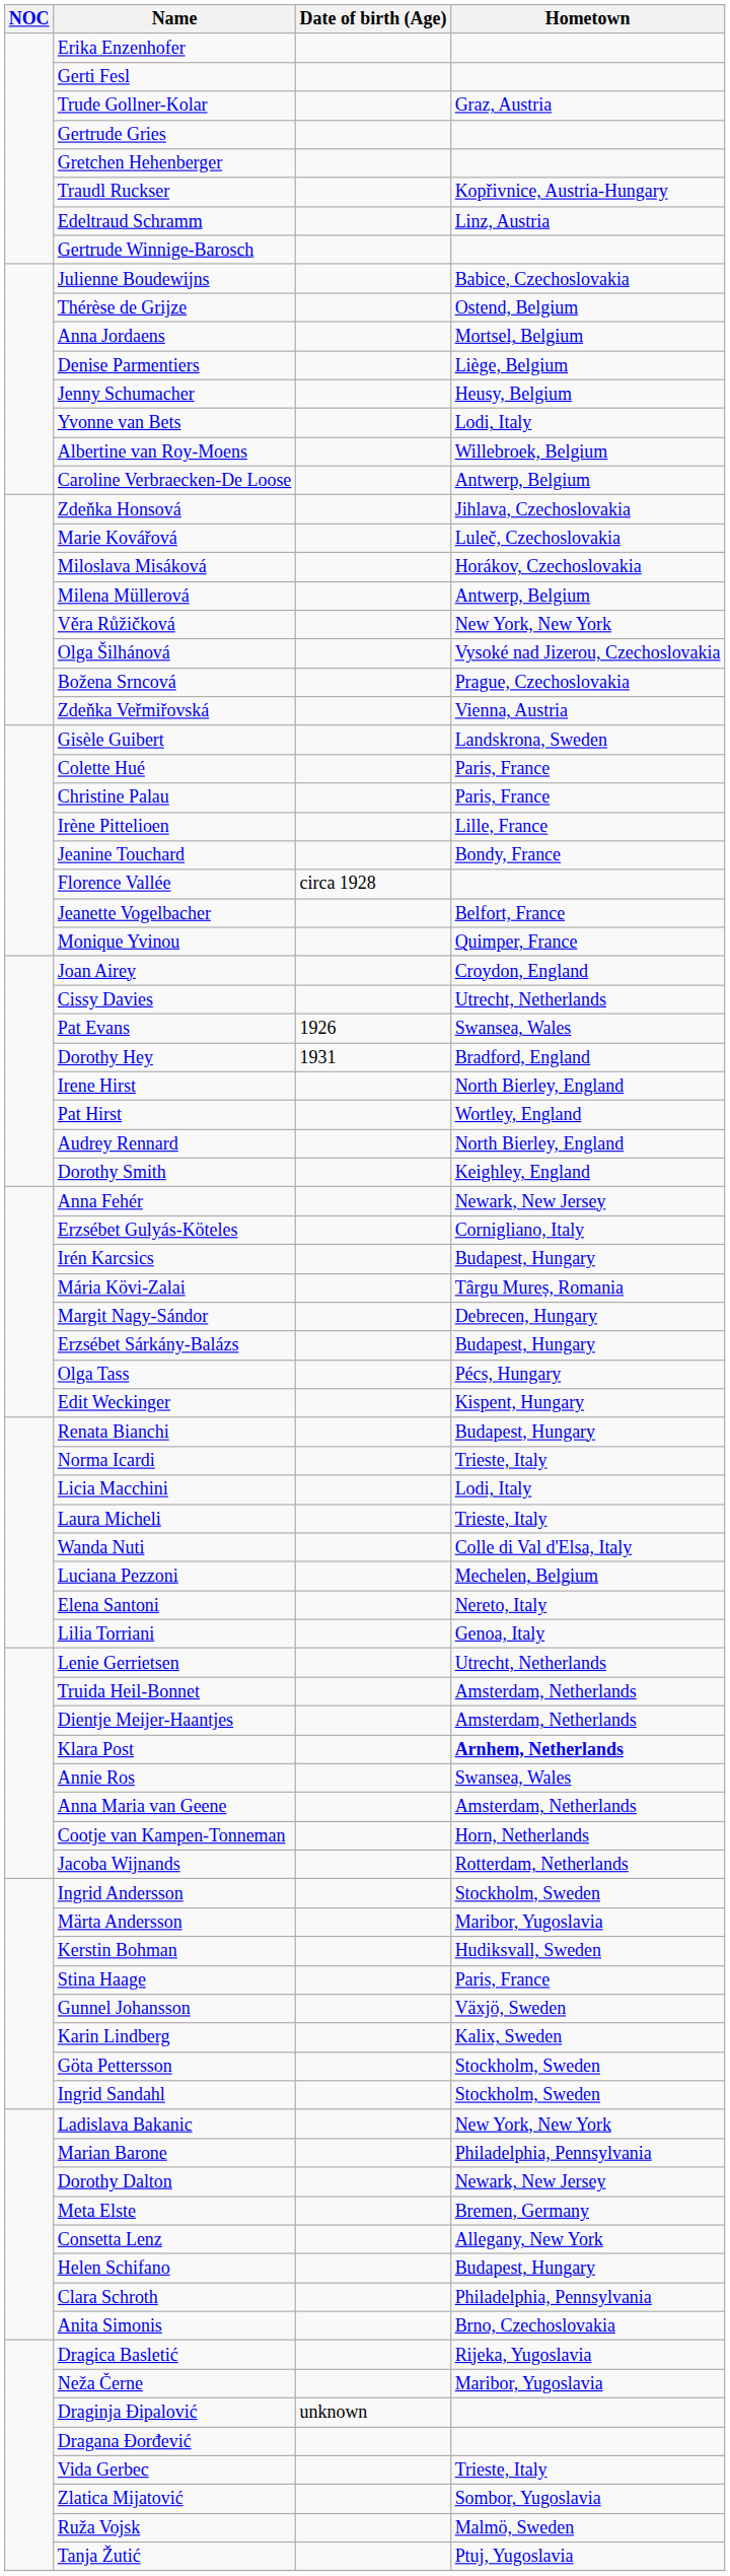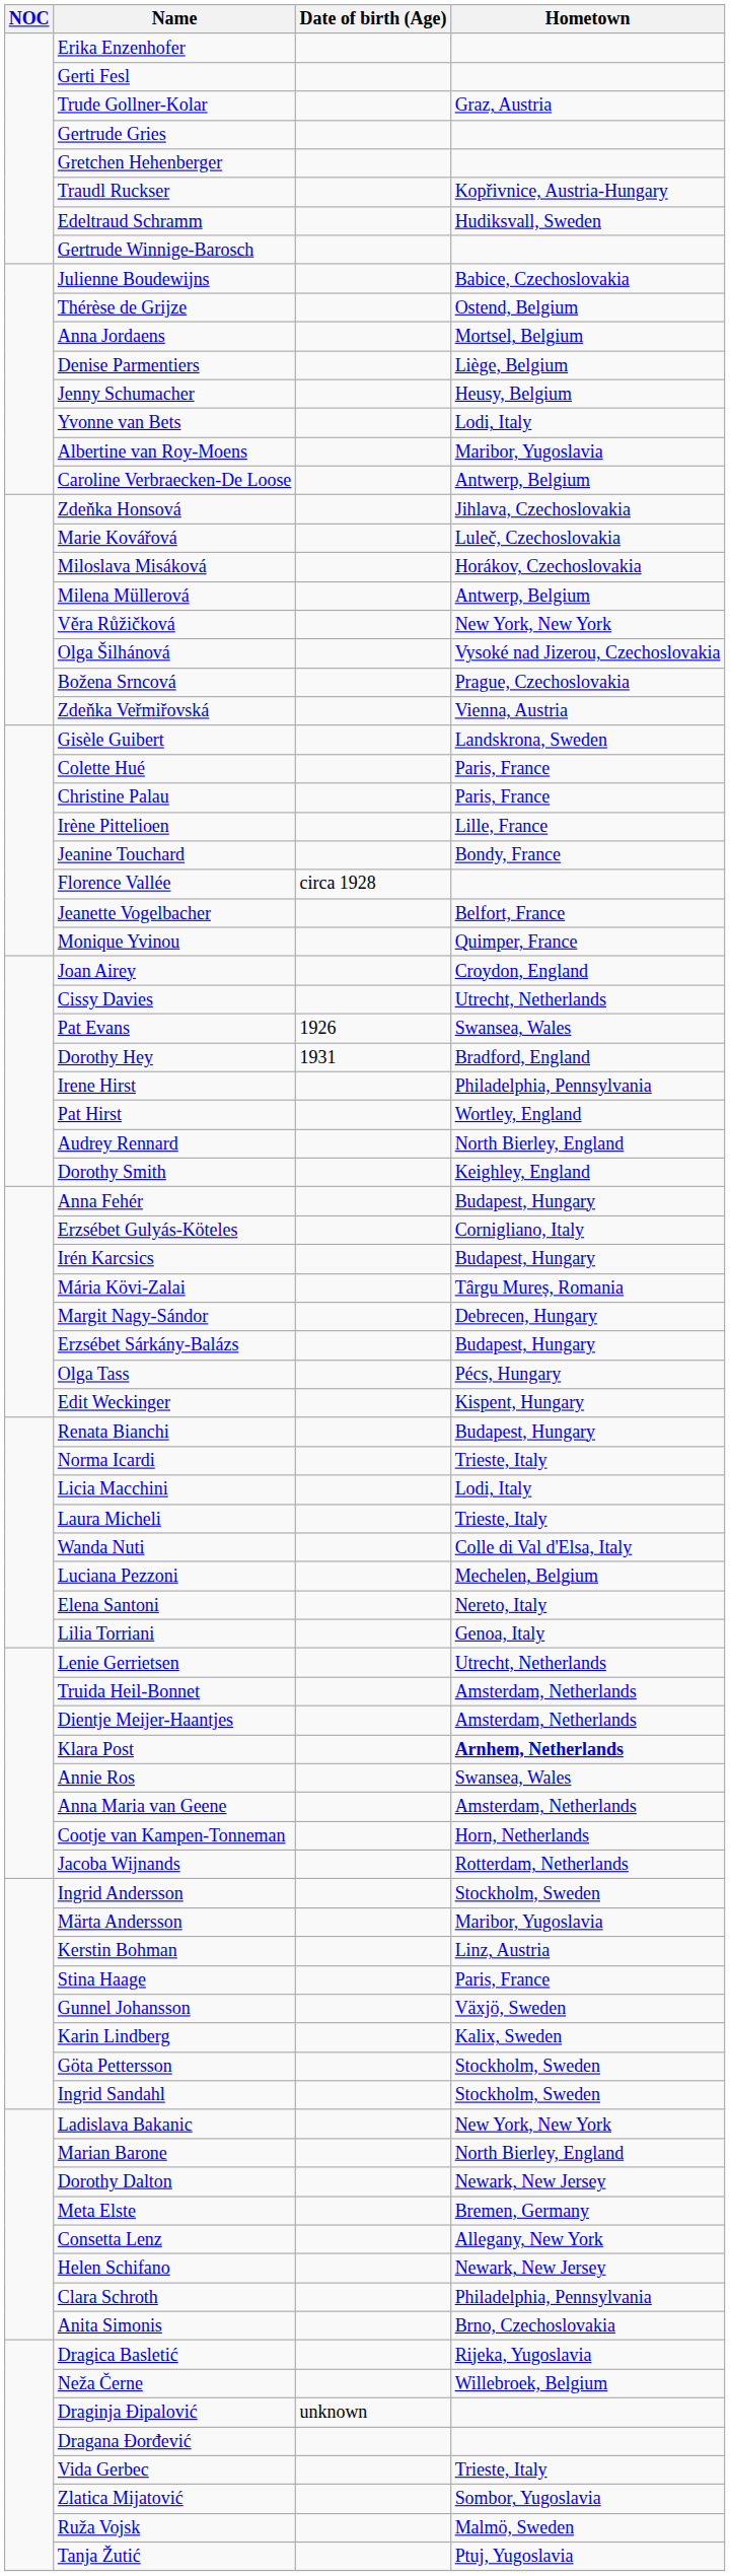Edeltraud Schramm | Hometown: Linz, Austria -> Hudiksvall, Sweden
Albertine van Roy-Moens | Hometown: Willebroek, Belgium -> Maribor, Yugoslavia
Irene Hirst | Hometown: North Bierley, England -> Philadelphia, Pennsylvania
Anna Fehér | Hometown: Newark, New Jersey -> Budapest, Hungary
Kerstin Bohman | Hometown: Hudiksvall, Sweden -> Linz, Austria
Marian Barone | Hometown: Philadelphia, Pennsylvania -> North Bierley, England
Helen Schifano | Hometown: Budapest, Hungary -> Newark, New Jersey
Neža Černe | Hometown: Maribor, Yugoslavia -> Willebroek, Belgium
